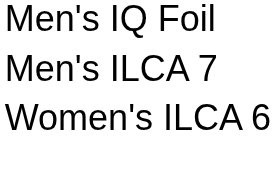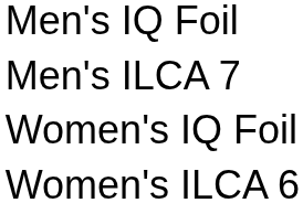+ row: Women's IQ Foil
